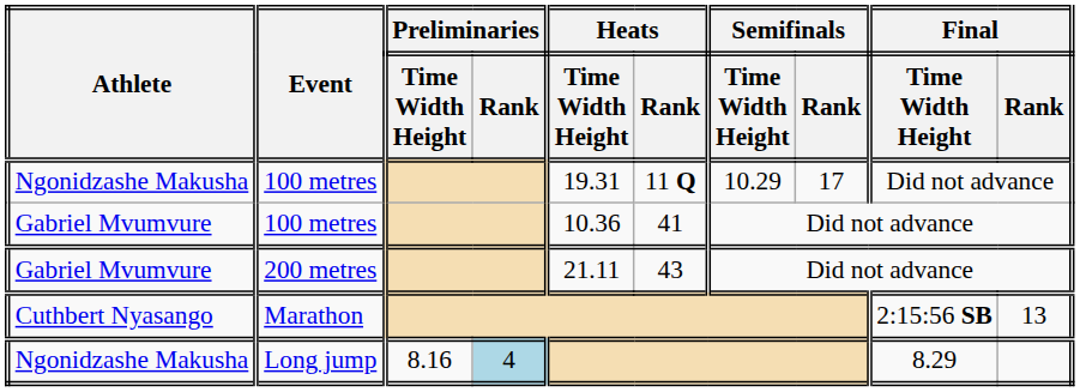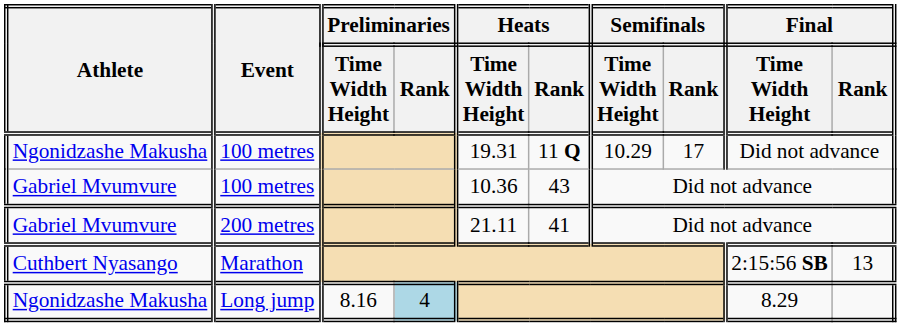Gabriel Mvumvure / 100 metres | Heats / Rank: 41 -> 43
200 metres | Heats / Rank: 43 -> 41
